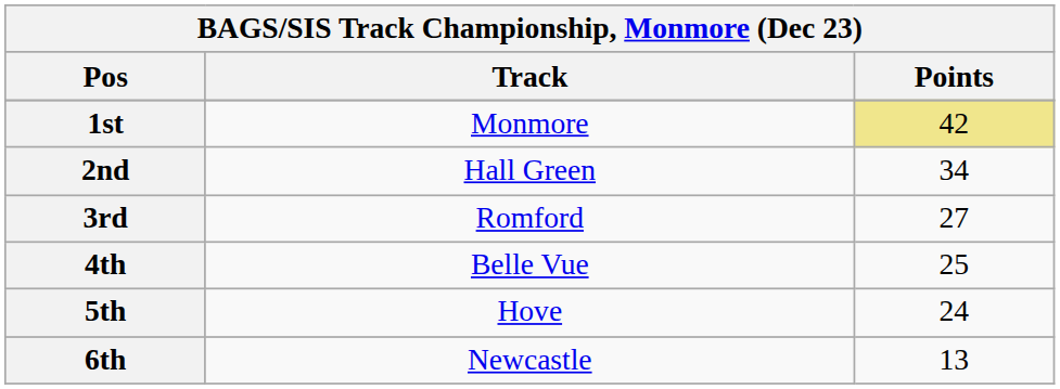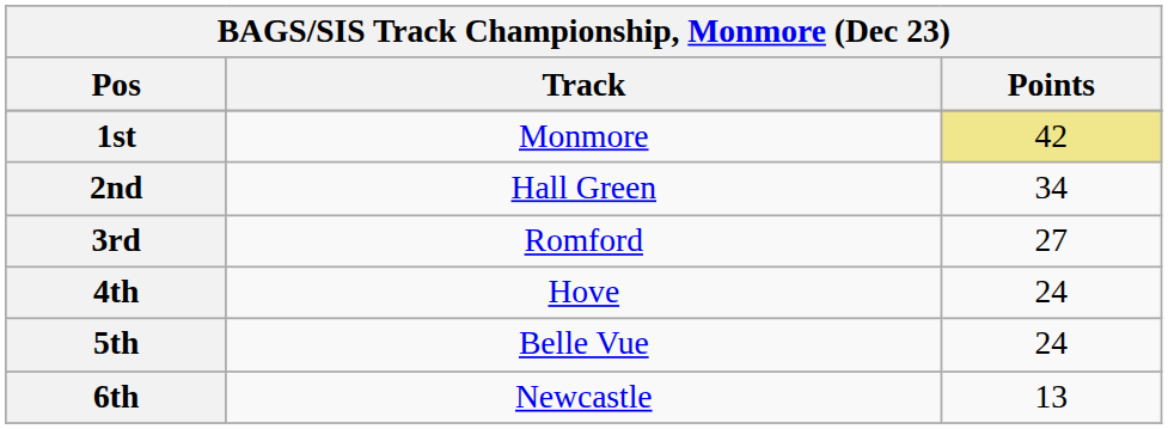4th | Track: Belle Vue -> Hove
4th | Points: 25 -> 24
5th | Track: Hove -> Belle Vue
